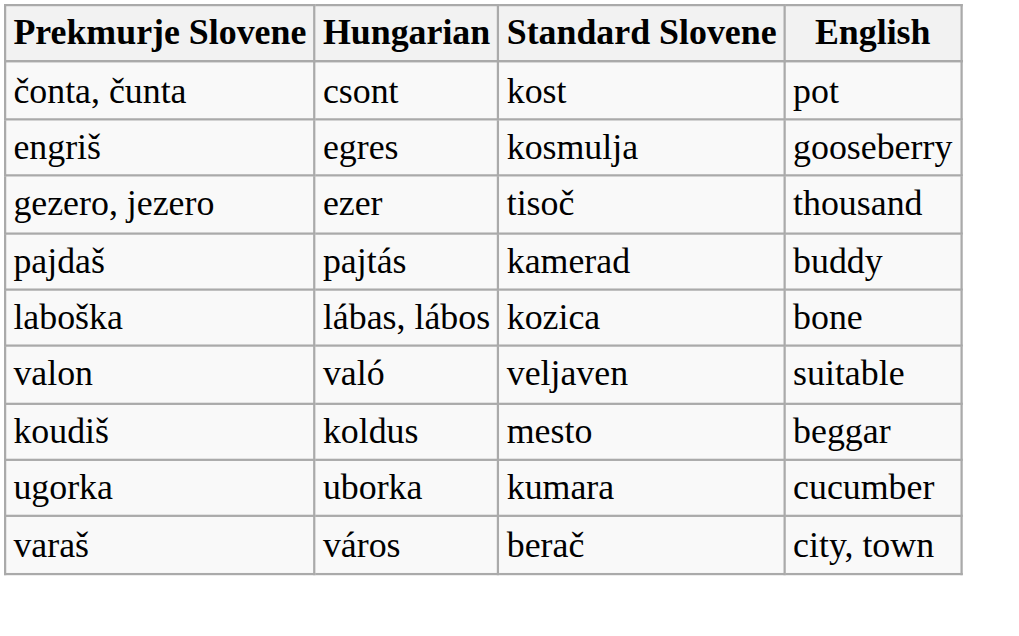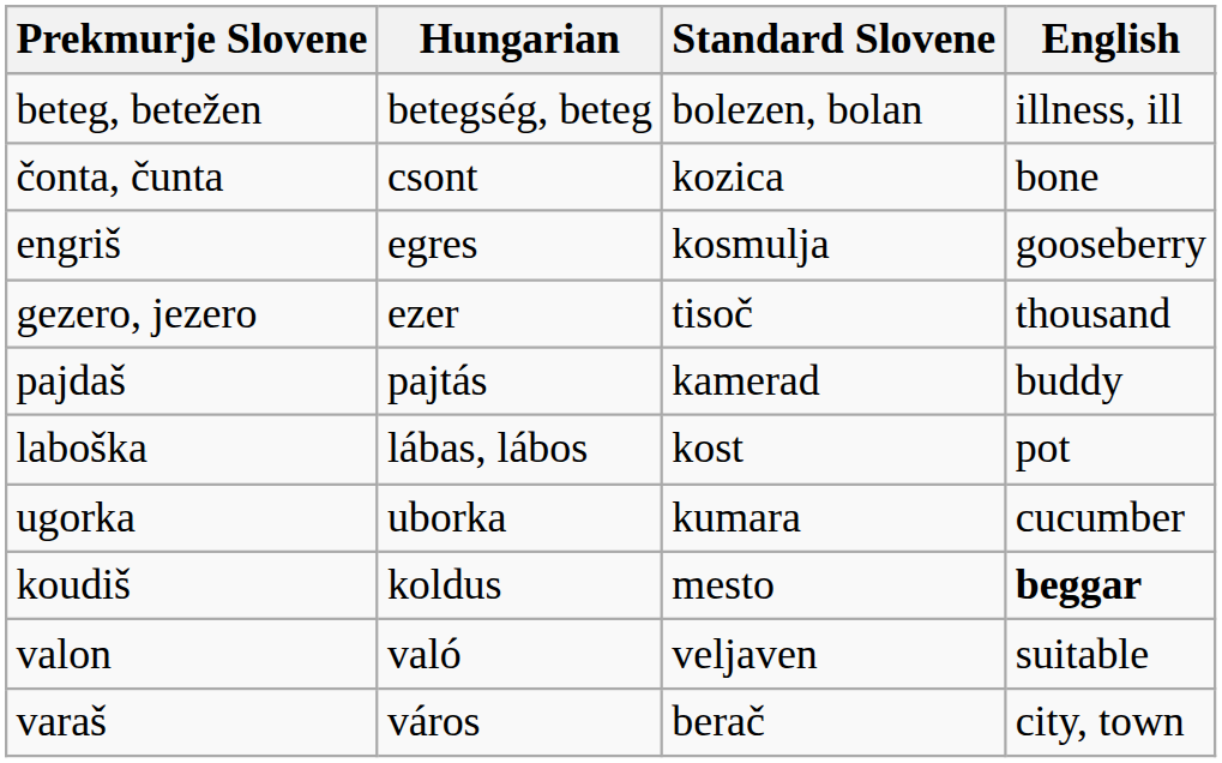+ row: beteg, betežen | betegség, beteg | bolezen, bolan | illness, ill
čonta, čunta | Standard Slovene: kost -> kozica
čonta, čunta | English: pot -> bone
laboška | Standard Slovene: kozica -> kost
laboška | English: bone -> pot
rows swapped: ugorka <-> valon
koudiš | English: normal -> bold
